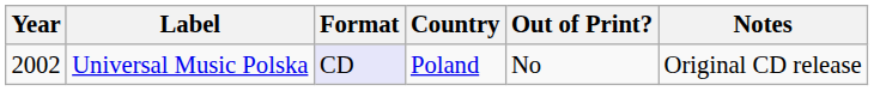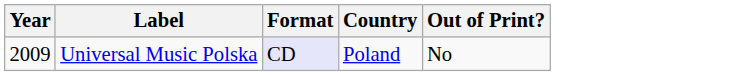- column: Notes | Original CD release
Universal Music Polska | Year: 2002 -> 2009
